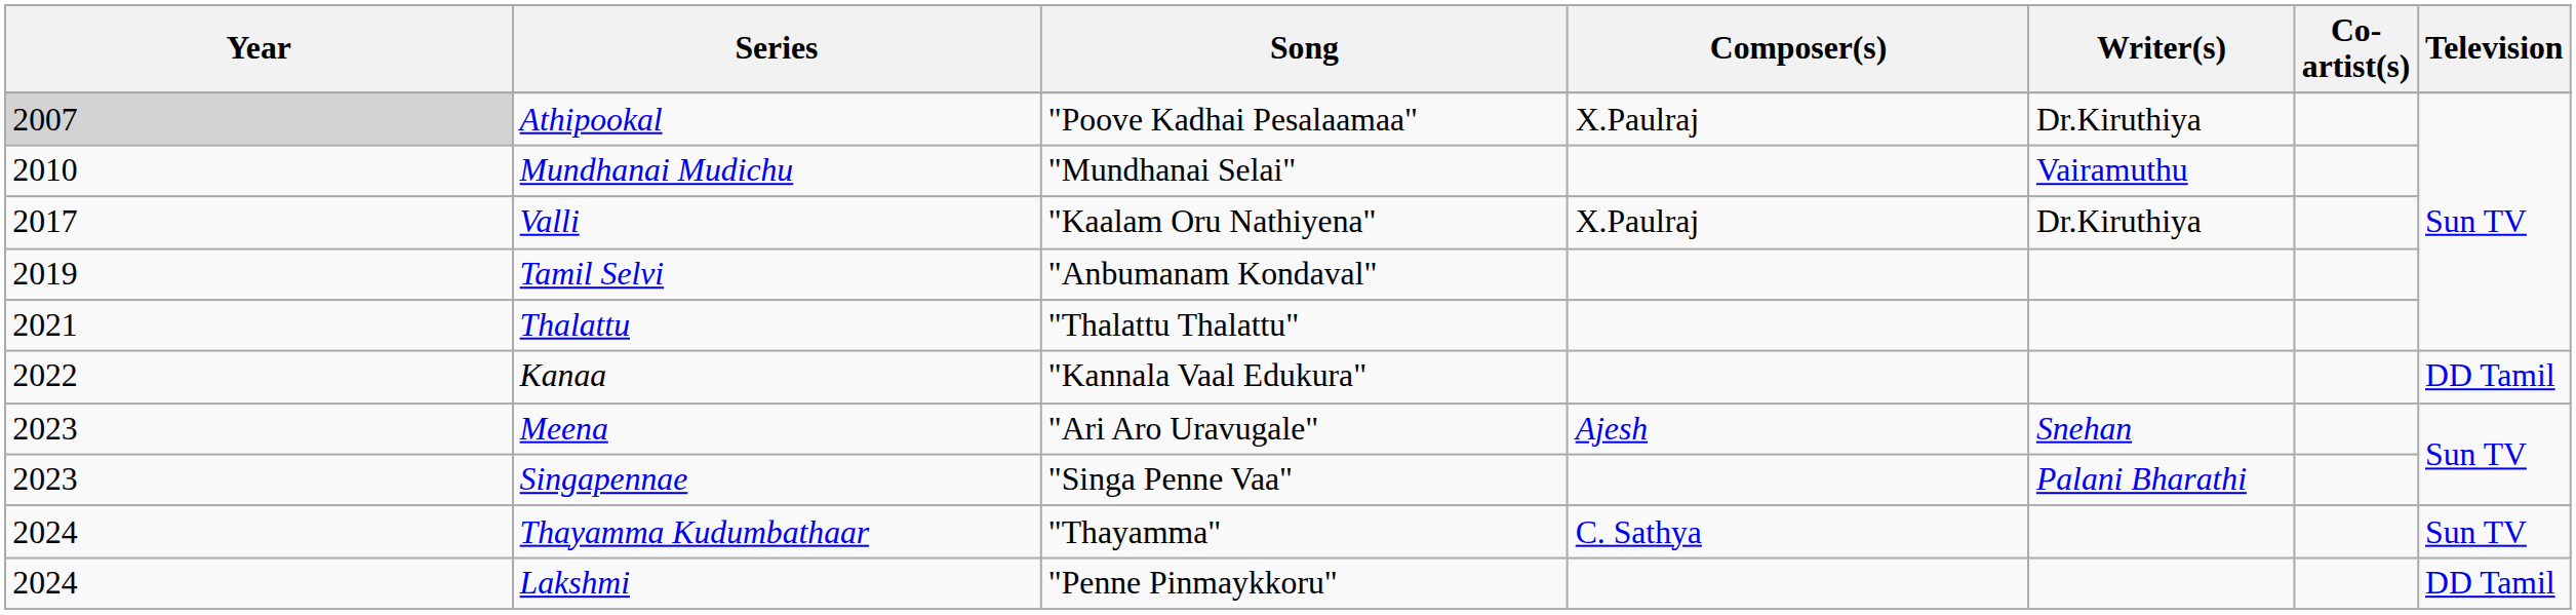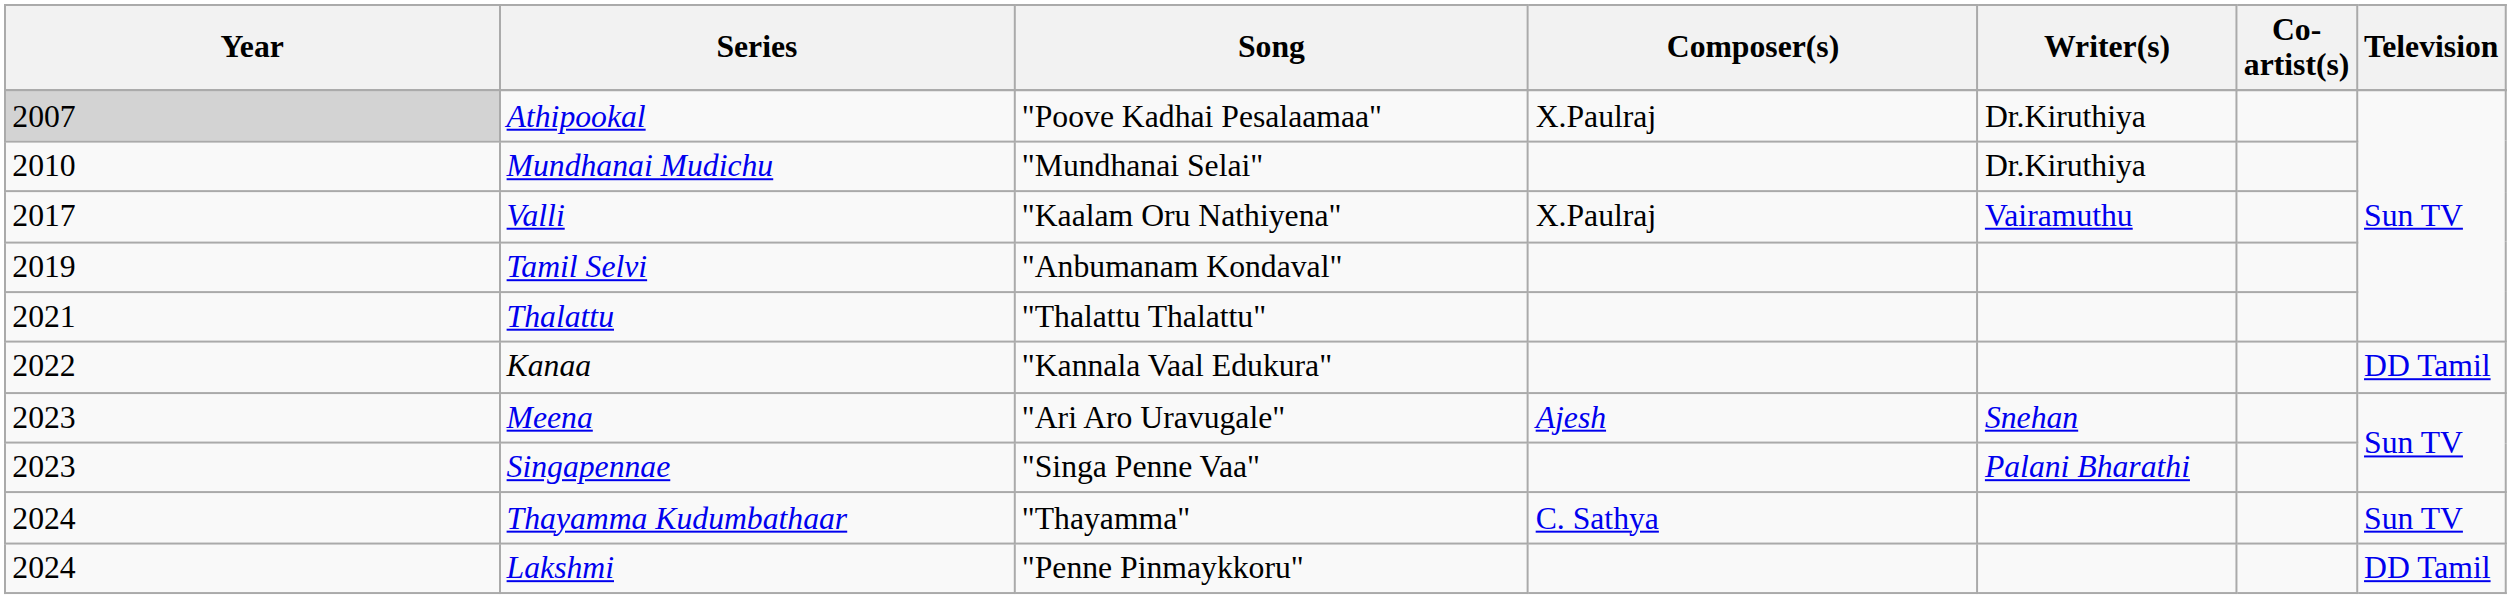Mundhanai Mudichu | Writer(s): Vairamuthu -> Dr.Kiruthiya
Valli | Writer(s): Dr.Kiruthiya -> Vairamuthu
